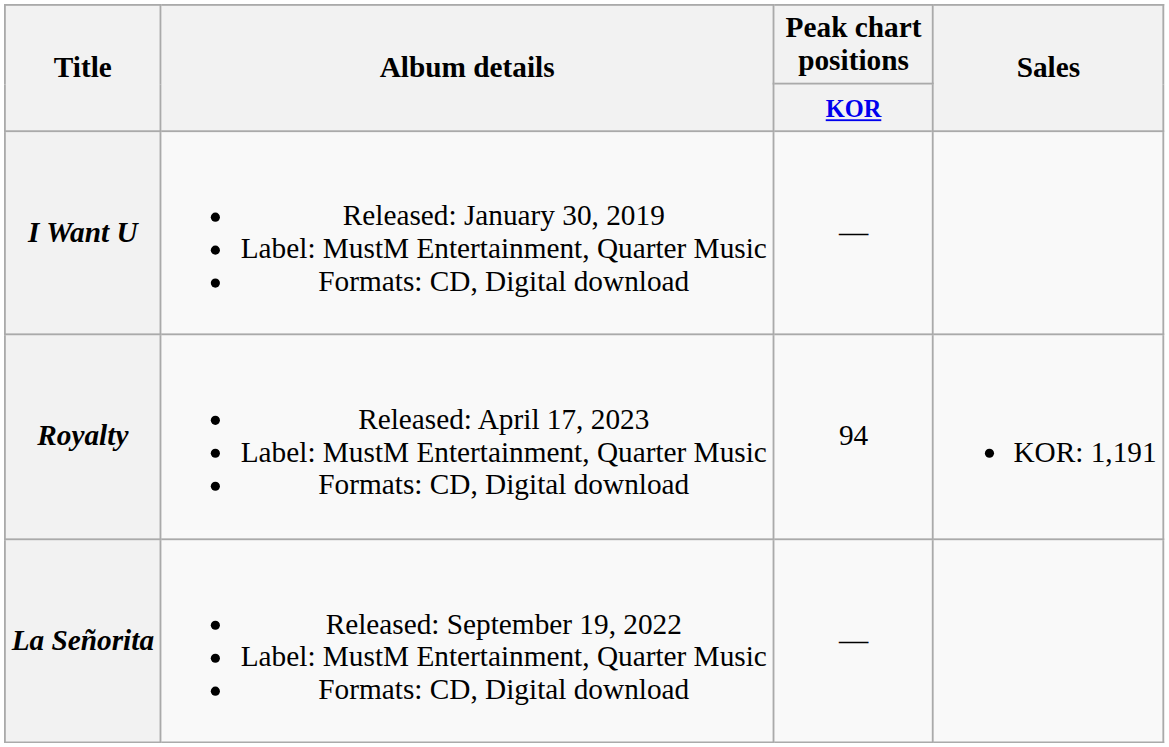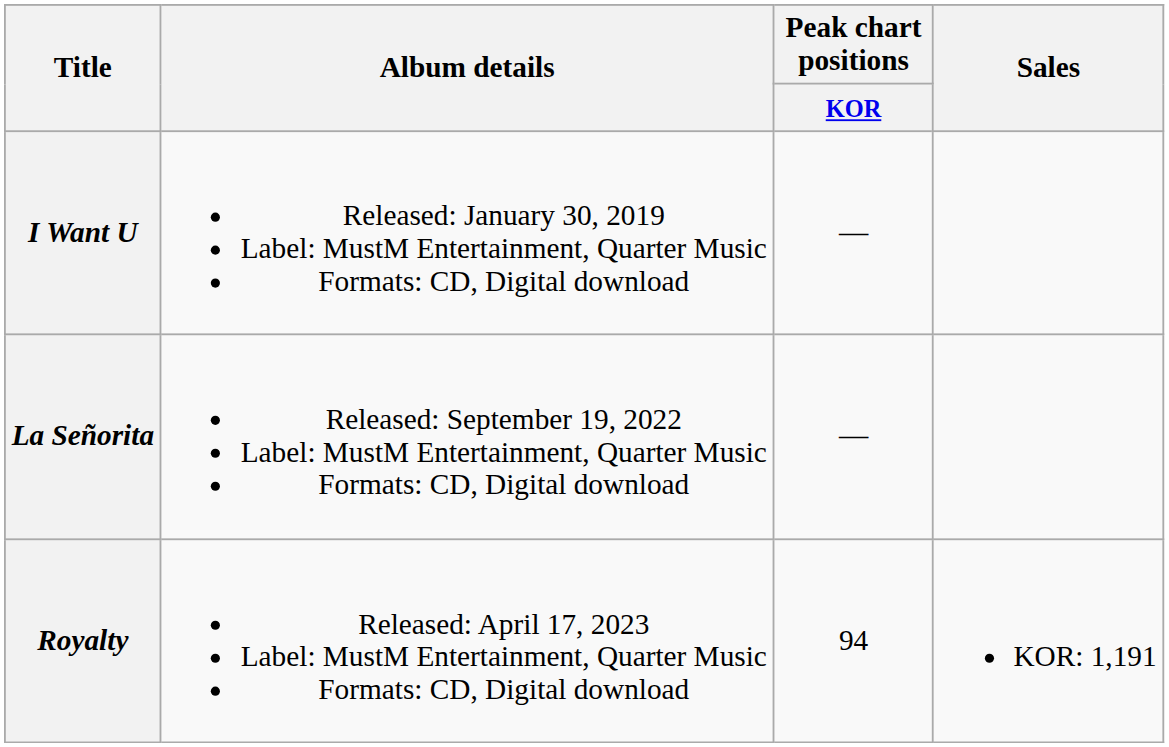rows swapped: La Señorita <-> Royalty
